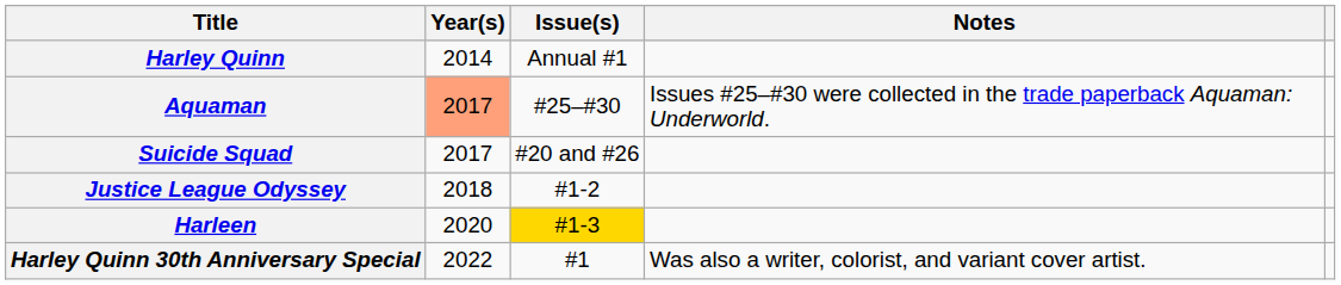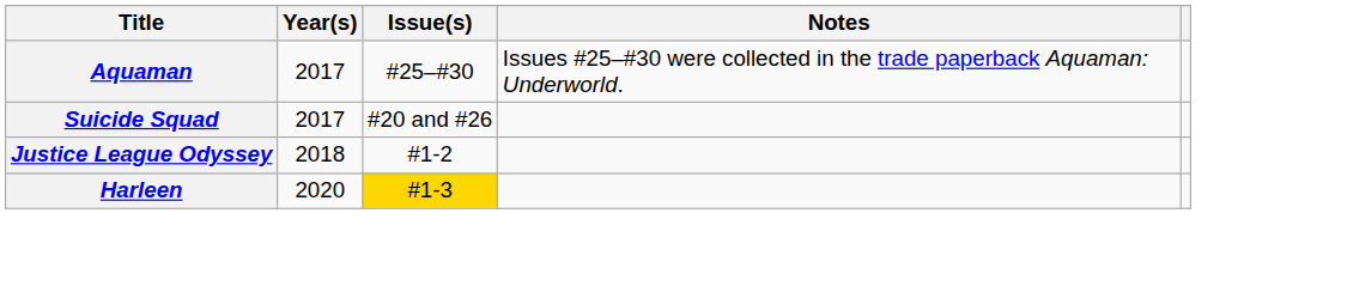- row: Harley Quinn | 2014 | Annual #1
Aquaman | Year(s): lightsalmon background -> no background
- row: Harley Quinn 30th Anniversary Special | 2022 | #1 | Was also a writer, colorist, and variant cover artist.
